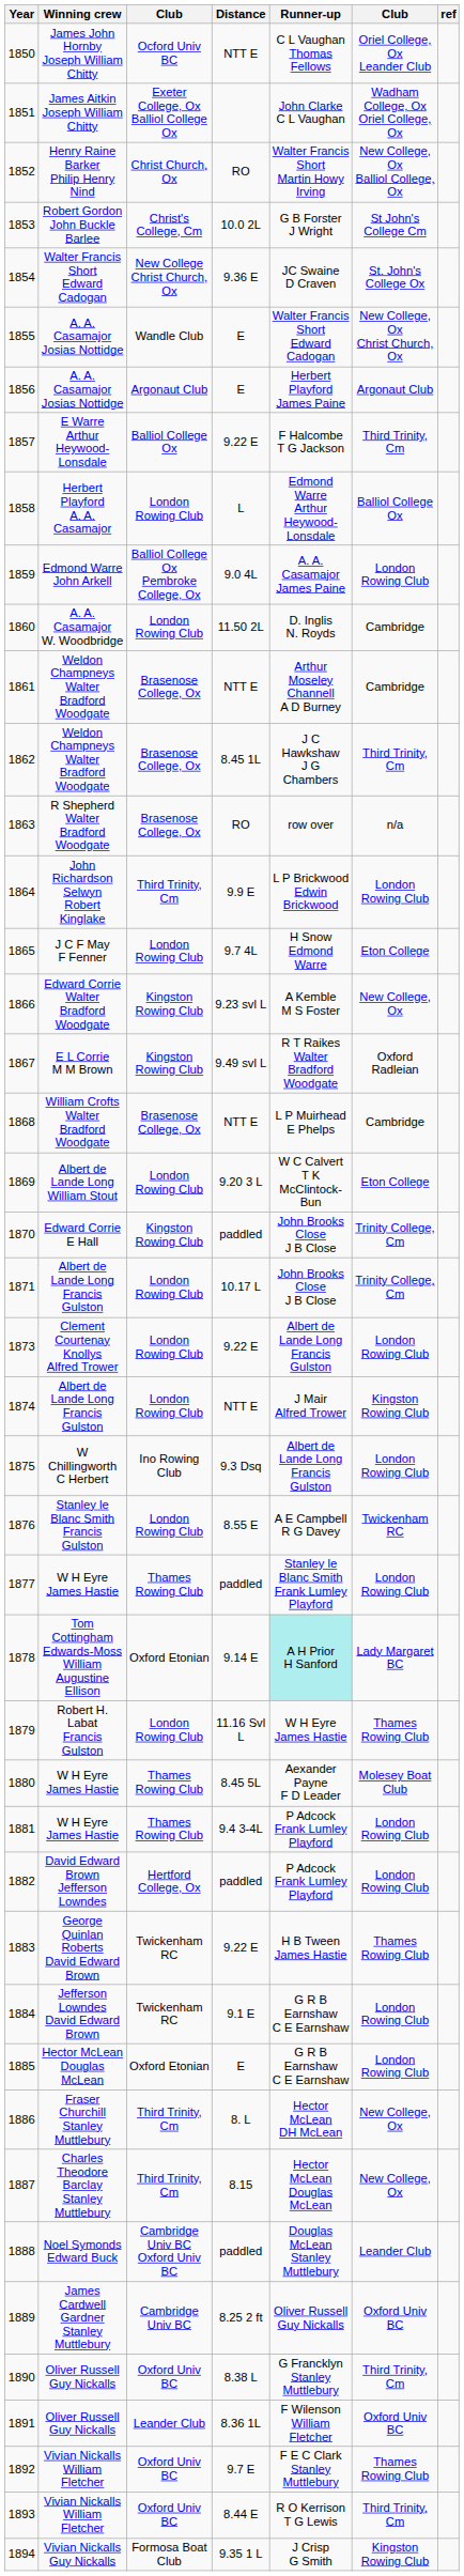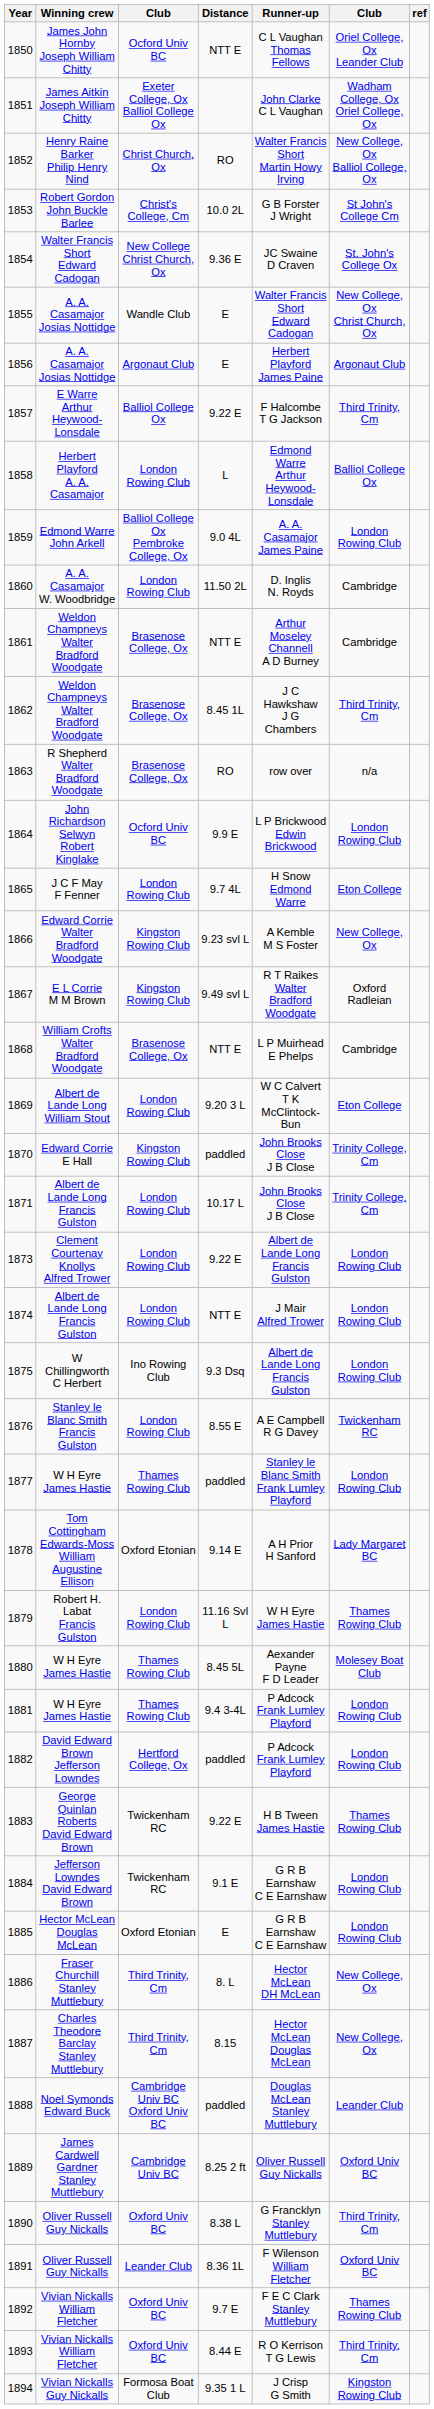1864 | column 3: Third Trinity, Cm -> Ocford Univ BC
1874 | column 6: Kingston Rowing Club -> London Rowing Club
1878 | Runner-up: paleturquoise background -> no background
